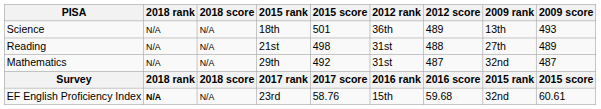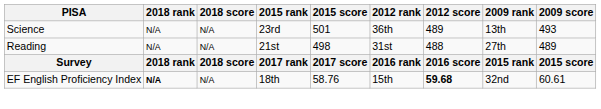Science | 2015 rank: 18th -> 23rd
- row: Mathematics | N/A | N/A | 29th | 492 | 31st | 487 | 32nd | 487
EF English Proficiency Index | 2015 rank: 23rd -> 18th
EF English Proficiency Index | 2012 score: normal -> bold
